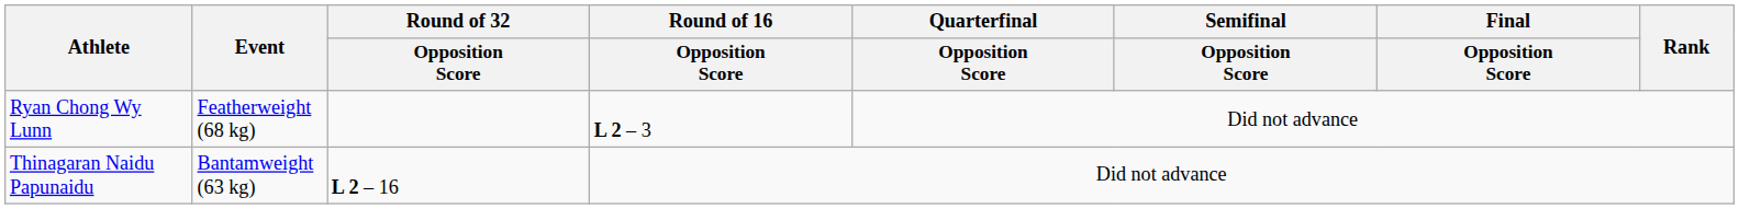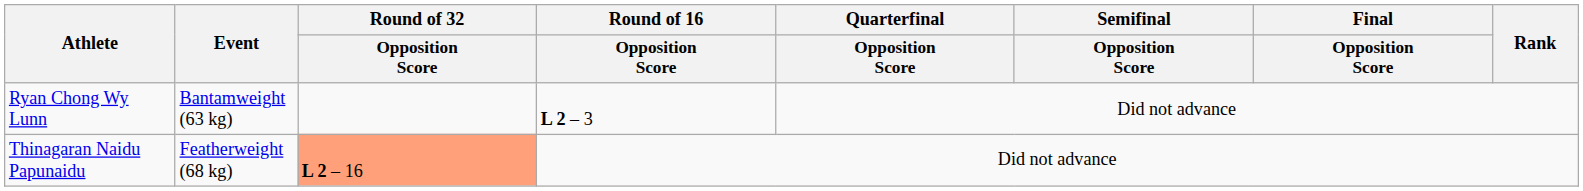Ryan Chong Wy Lunn | Event: Featherweight (68 kg) -> Bantamweight (63 kg)
Thinagaran Naidu Papunaidu | Event: Bantamweight (63 kg) -> Featherweight (68 kg)
Thinagaran Naidu Papunaidu | Round of 32 / Opposition Score: no background -> lightsalmon background
